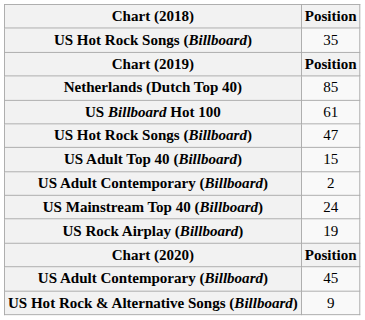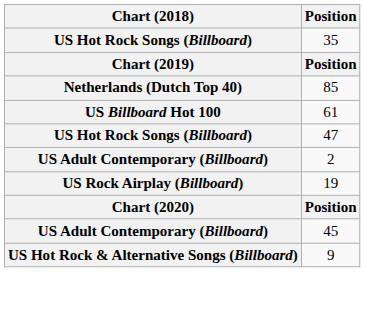- row: US Adult Top 40 (Billboard) | 15
- row: US Mainstream Top 40 (Billboard) | 24
